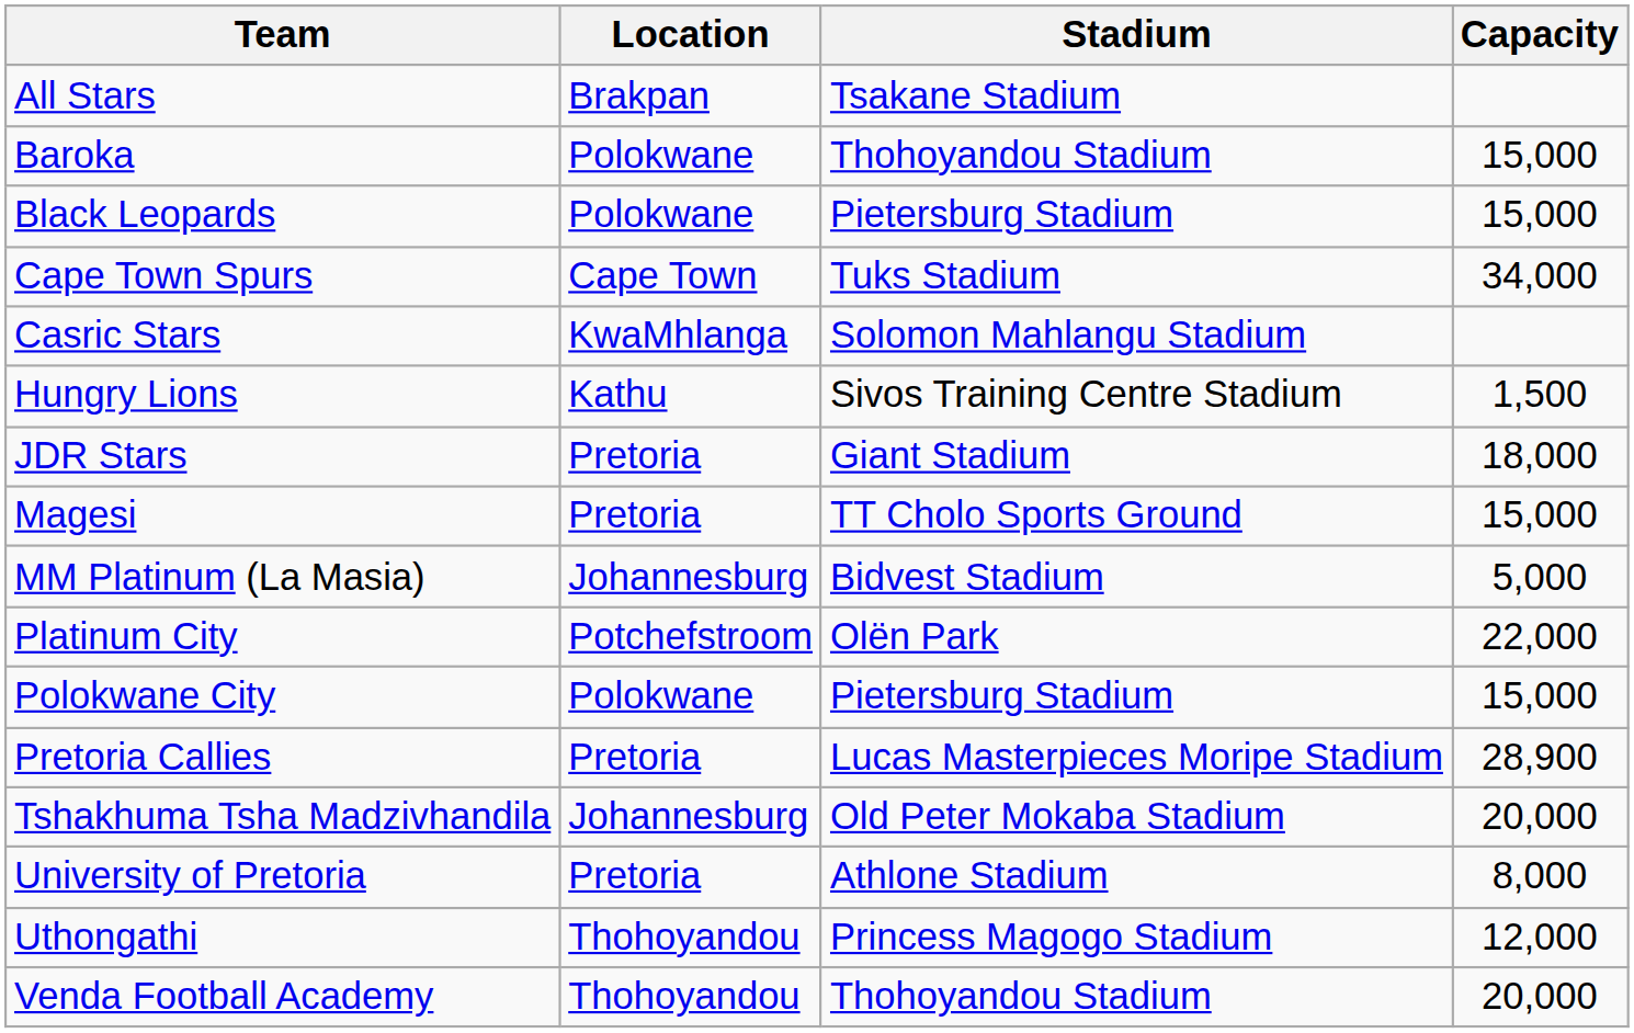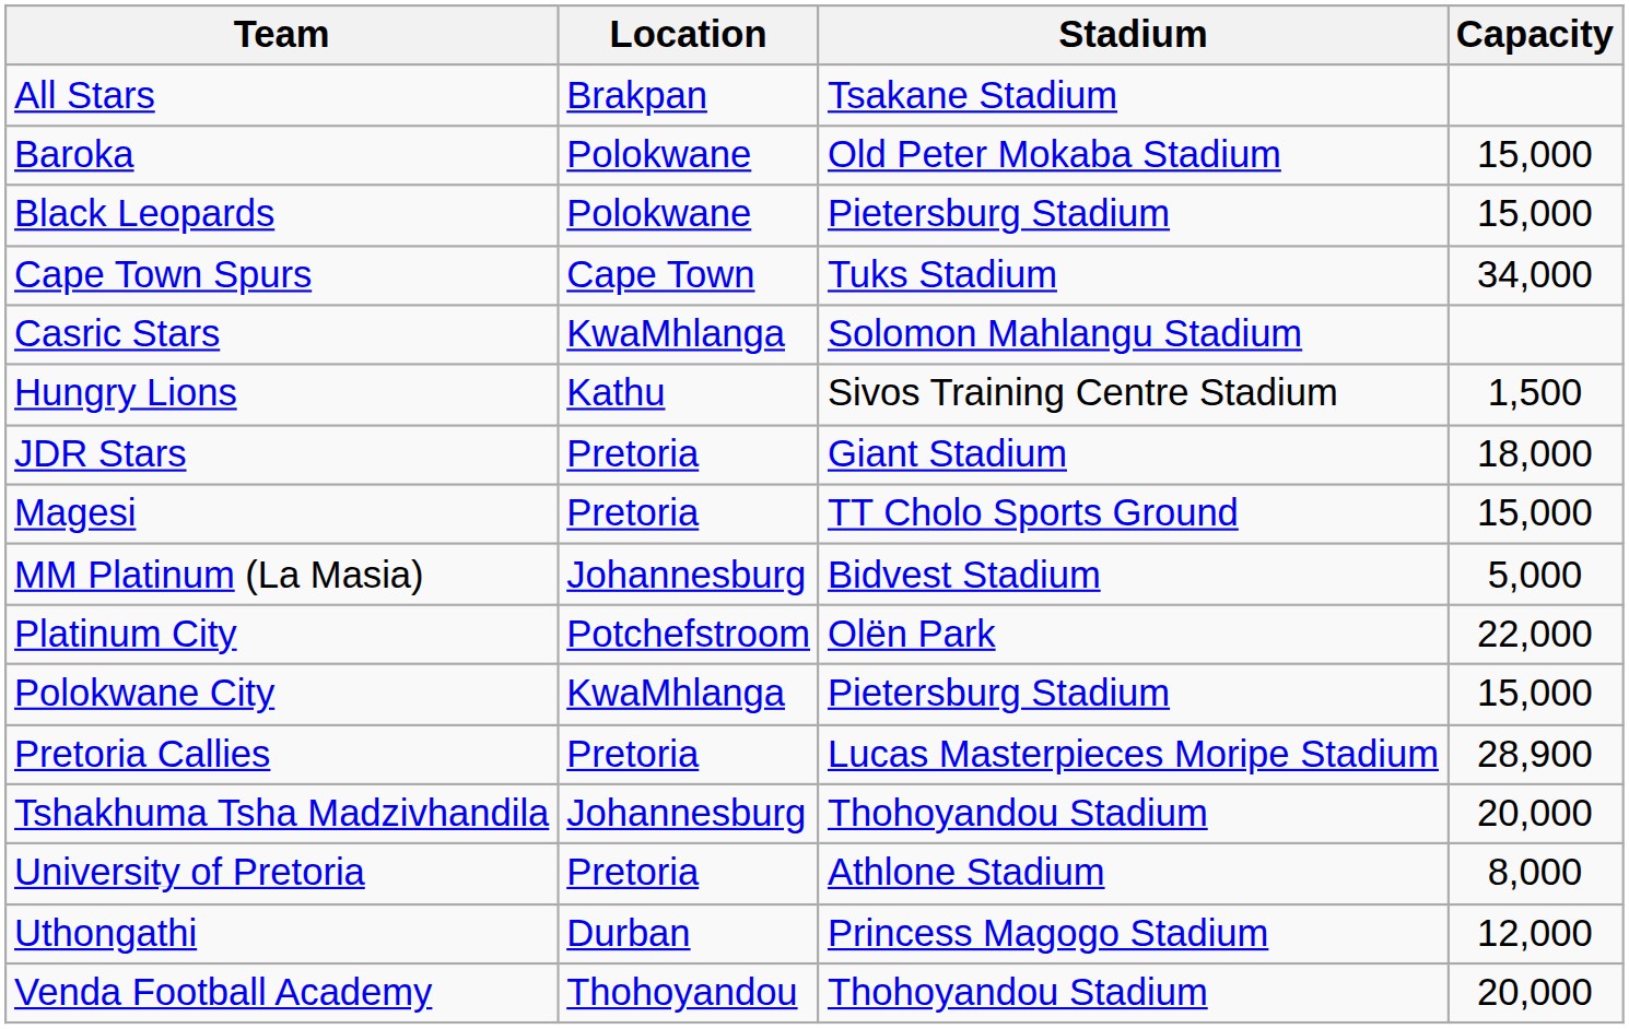Baroka | Stadium: Thohoyandou Stadium -> Old Peter Mokaba Stadium
Polokwane City | Location: Polokwane -> KwaMhlanga
Tshakhuma Tsha Madzivhandila | Stadium: Old Peter Mokaba Stadium -> Thohoyandou Stadium
Uthongathi | Location: Thohoyandou -> Durban
